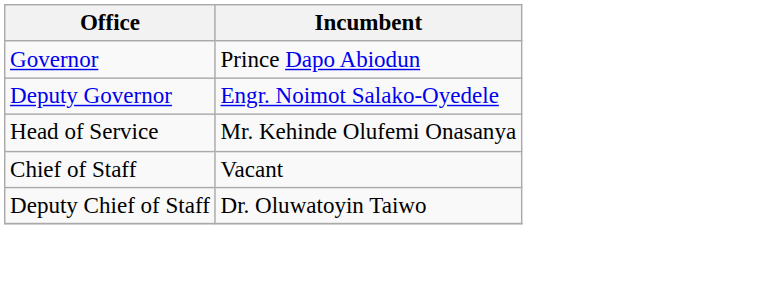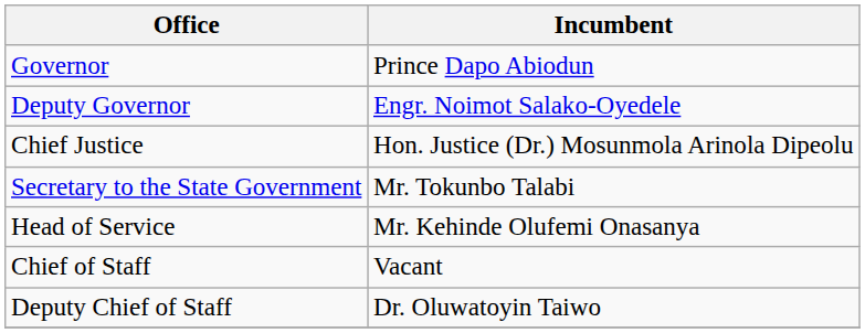+ row: Chief Justice | Hon. Justice (Dr.) Mosunmola Arinola Dipeolu
+ row: Secretary to the State Government | Mr. Tokunbo Talabi
